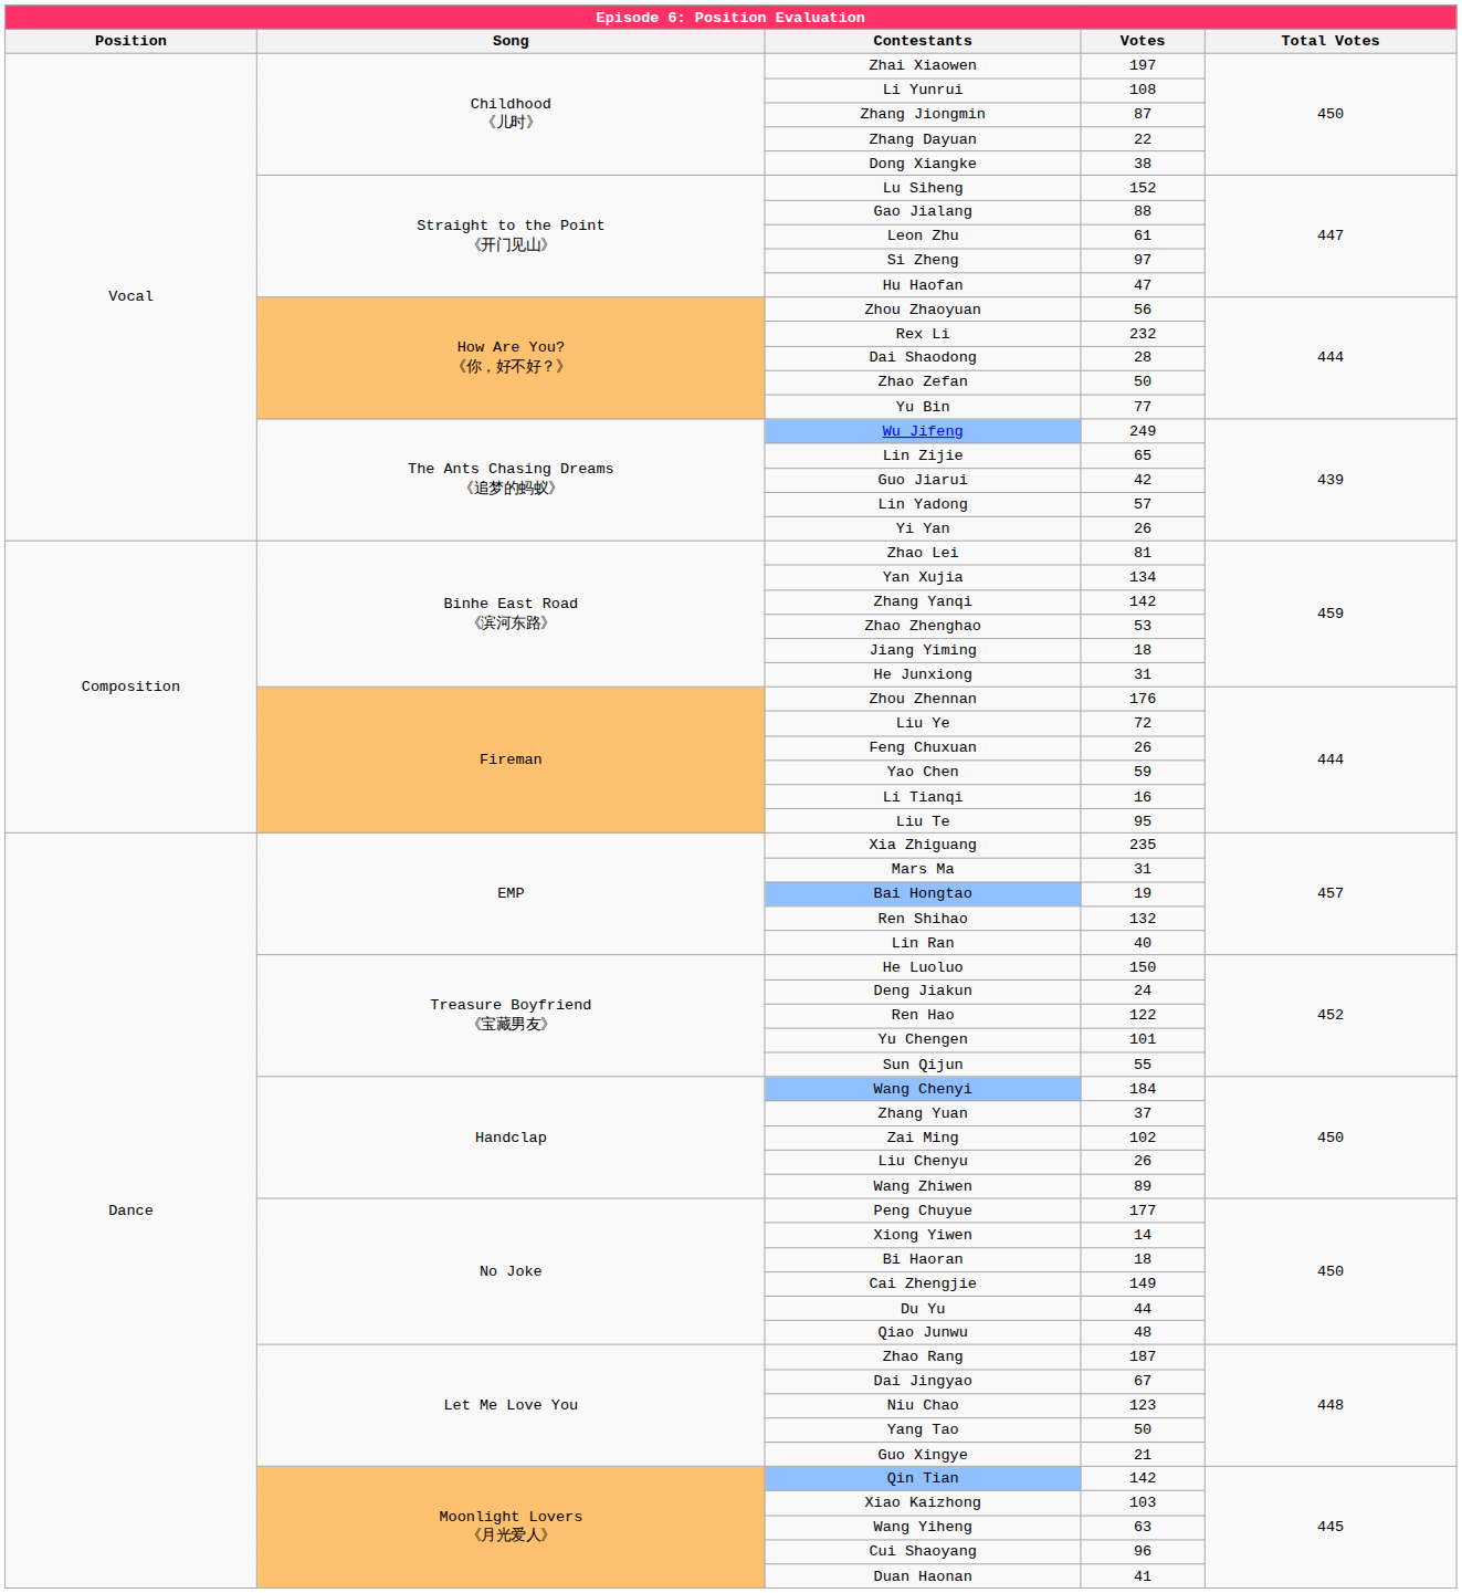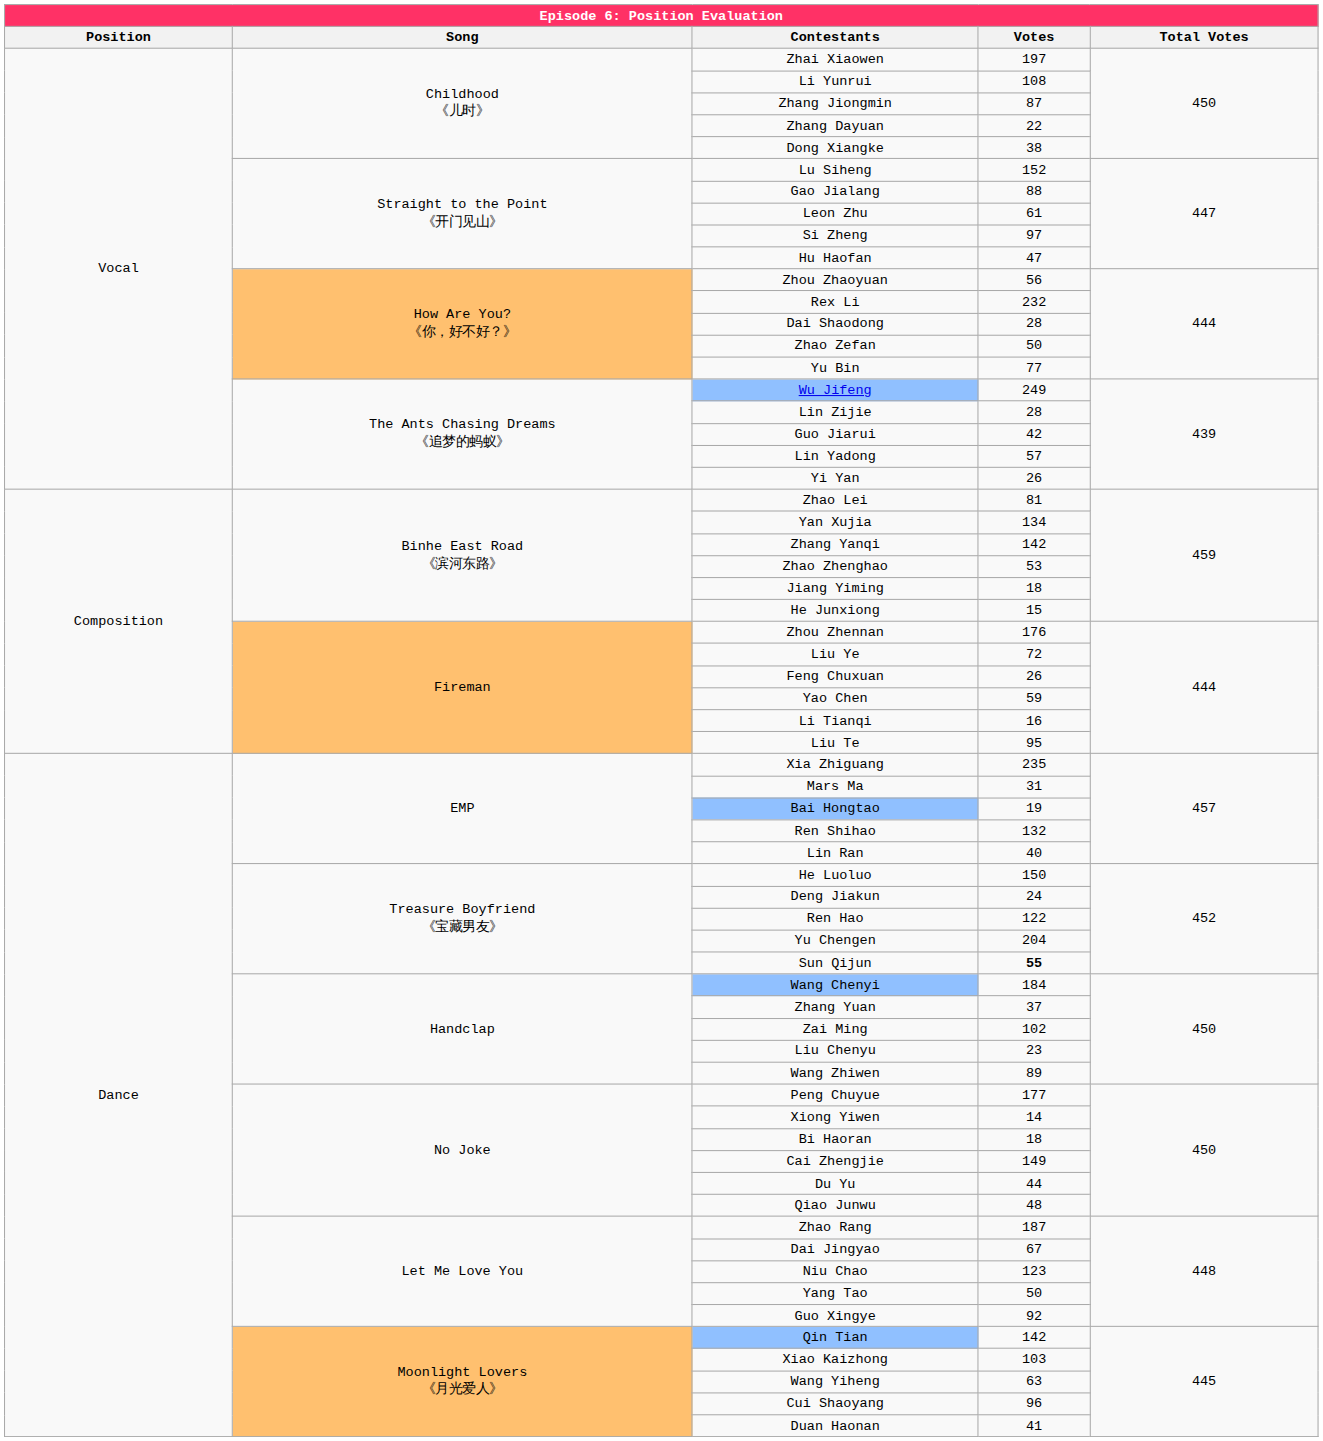Lin Zijie | Votes: 65 -> 28
He Junxiong | Votes: 31 -> 15
Yu Chengen | Votes: 101 -> 204
Sun Qijun | Votes: normal -> bold
Liu Chenyu | Votes: 26 -> 23
Guo Xingye | Votes: 21 -> 92
